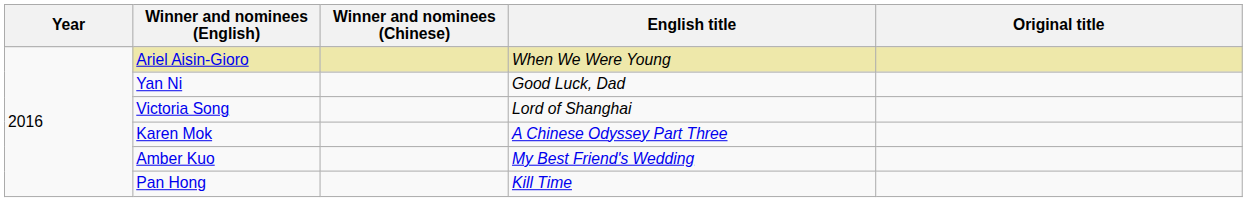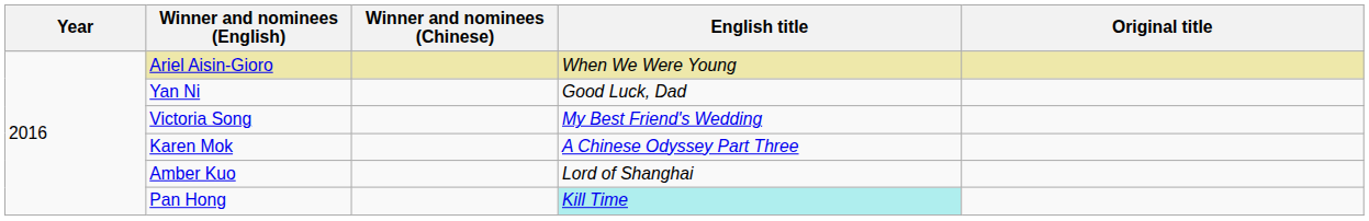Victoria Song | English title: Lord of Shanghai -> My Best Friend's Wedding
Amber Kuo | English title: My Best Friend's Wedding -> Lord of Shanghai
Pan Hong | English title: no background -> paleturquoise background
